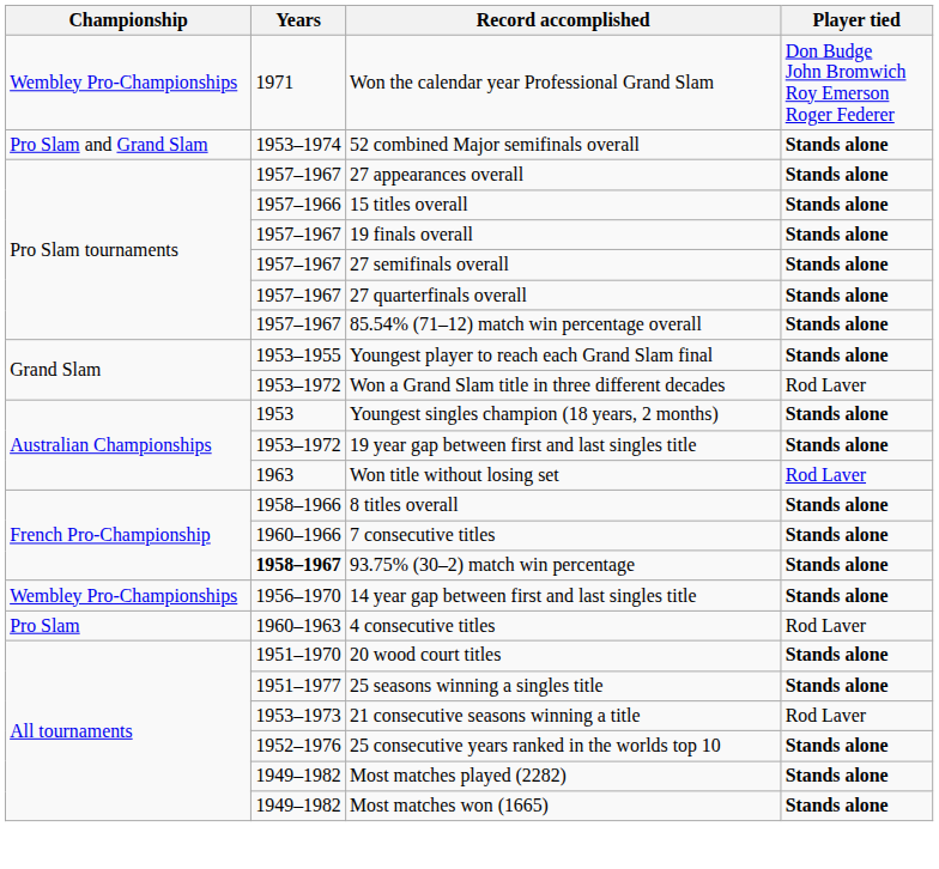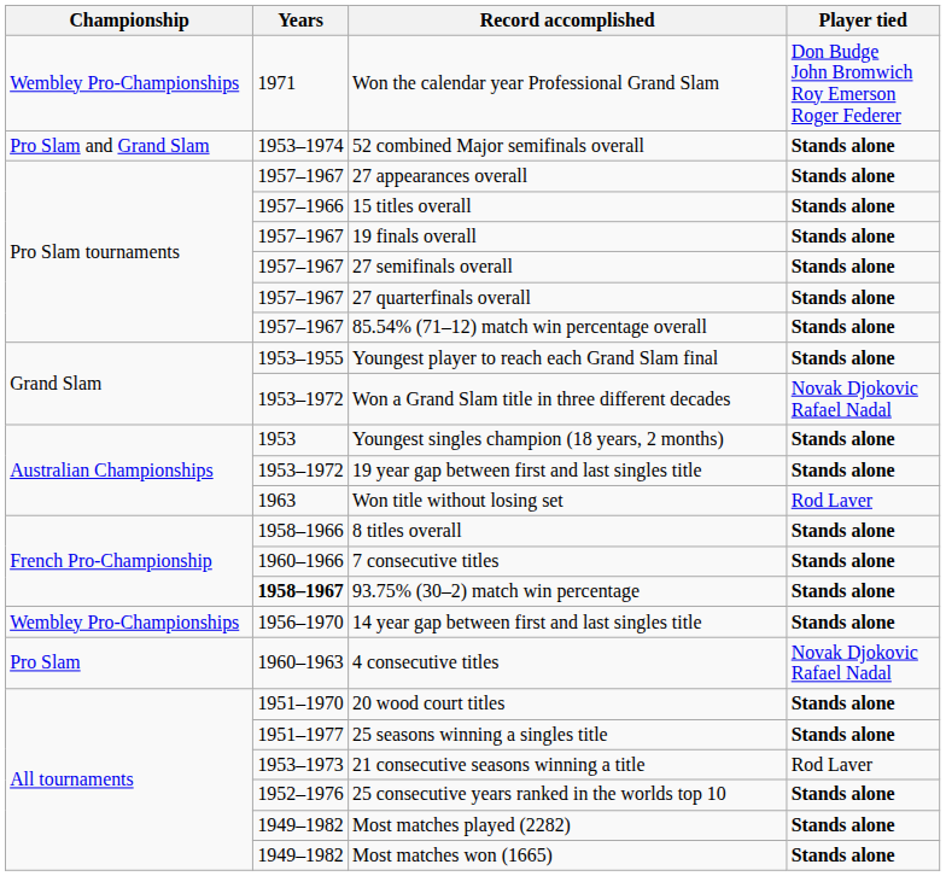Won a Grand Slam title in three different decades | Player tied: Rod Laver -> Novak Djokovic Rafael Nadal
4 consecutive titles | Player tied: Rod Laver -> Novak Djokovic Rafael Nadal
